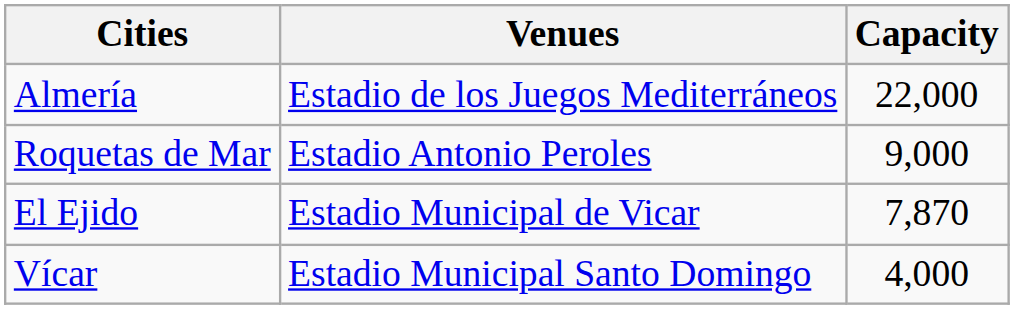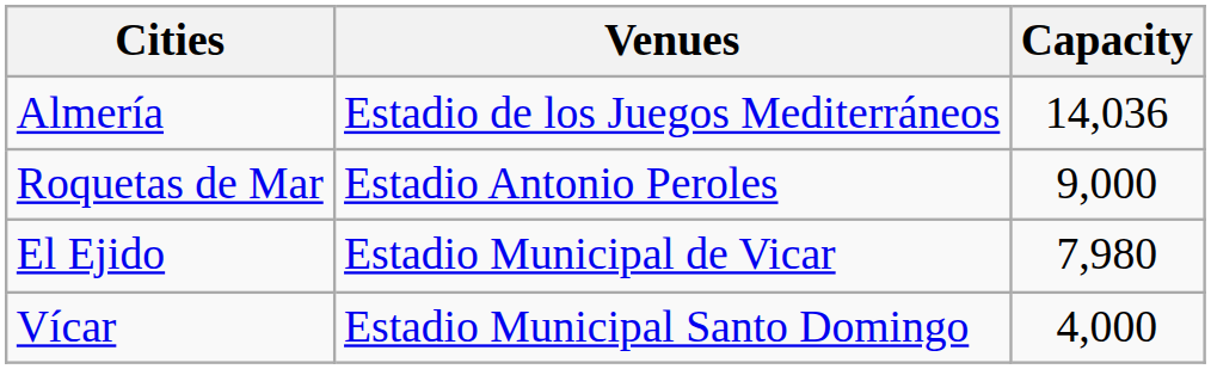Almería | Capacity: 22,000 -> 14,036
El Ejido | Capacity: 7,870 -> 7,980
